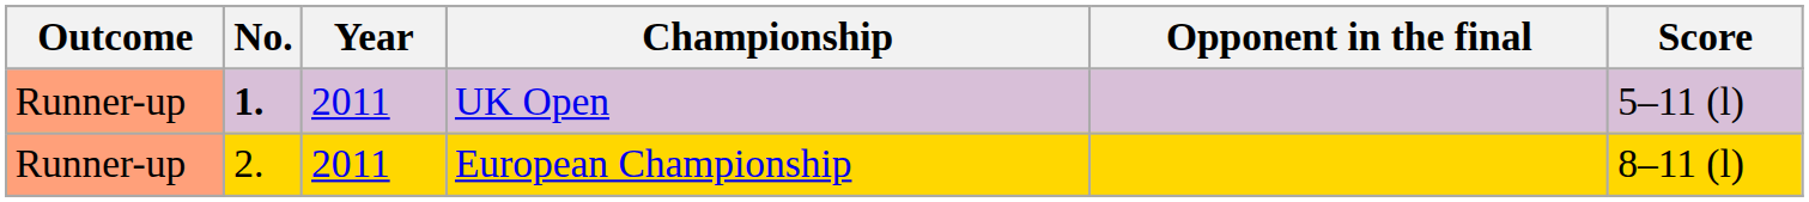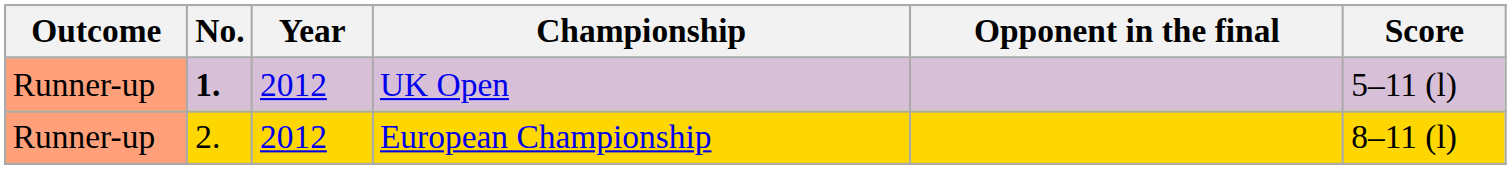UK Open | Year: 2011 -> 2012
European Championship | Year: 2011 -> 2012
